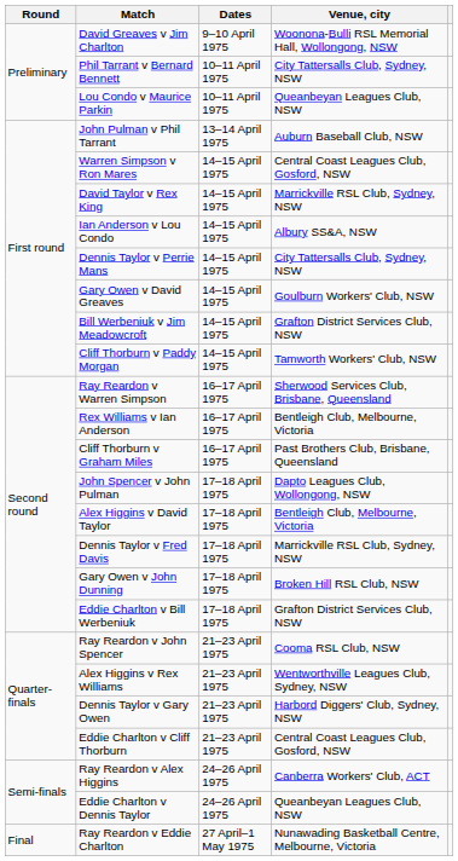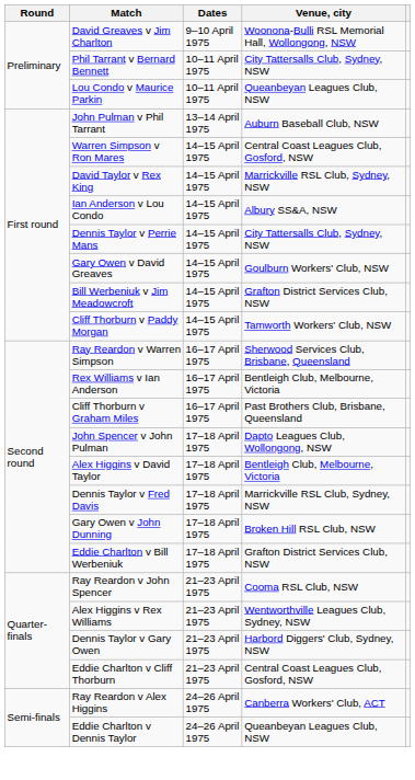- row: Final | Ray Reardon v Eddie Charlton | 27 April–1 May 1975 | Nunawading Basketball Centre, Melbourne, Victoria
